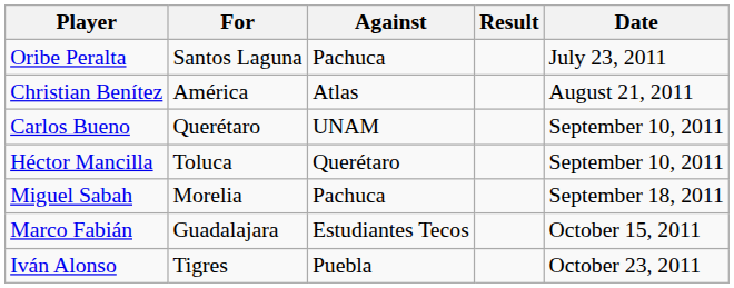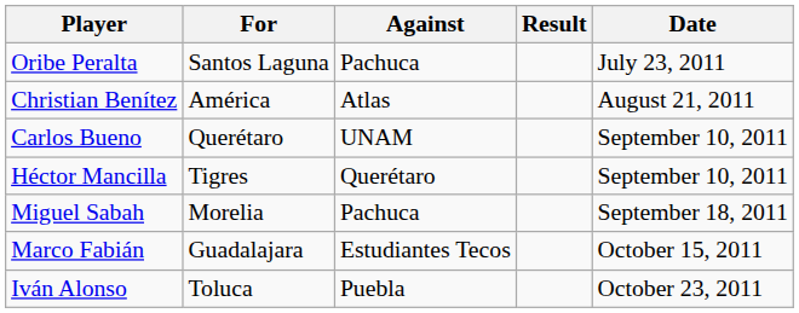Héctor Mancilla | For: Toluca -> Tigres
Iván Alonso | For: Tigres -> Toluca
